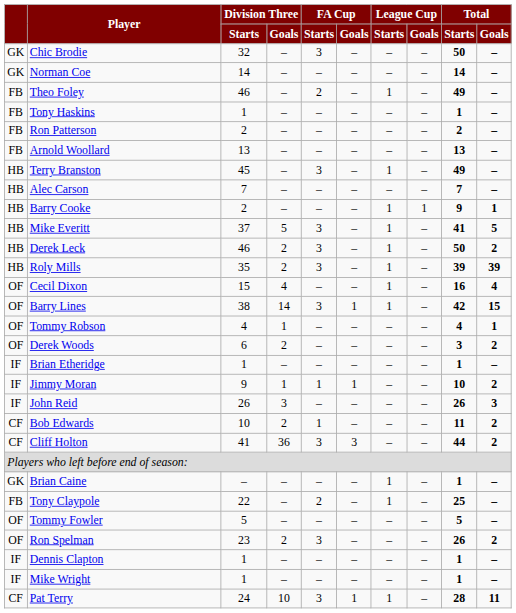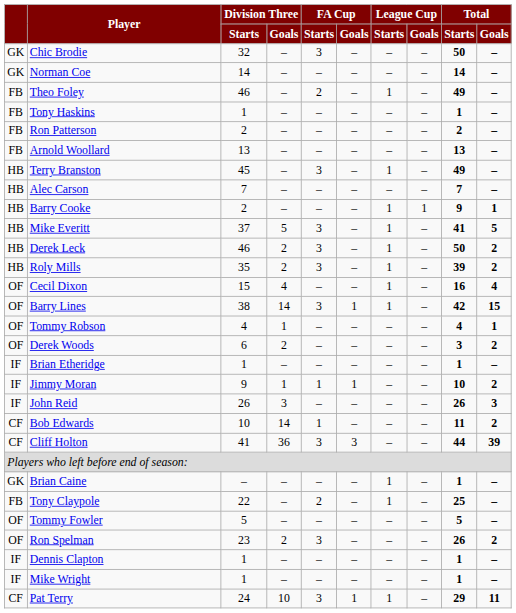Roly Mills | Total / Goals: 39 -> 2
Bob Edwards | Division Three / Goals: 2 -> 14
Cliff Holton | Total / Goals: 2 -> 39
Pat Terry | Total / Starts: 28 -> 29
